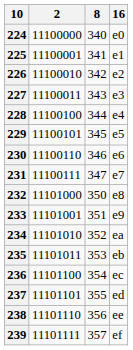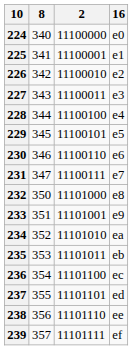columns swapped: 2 <-> 8
